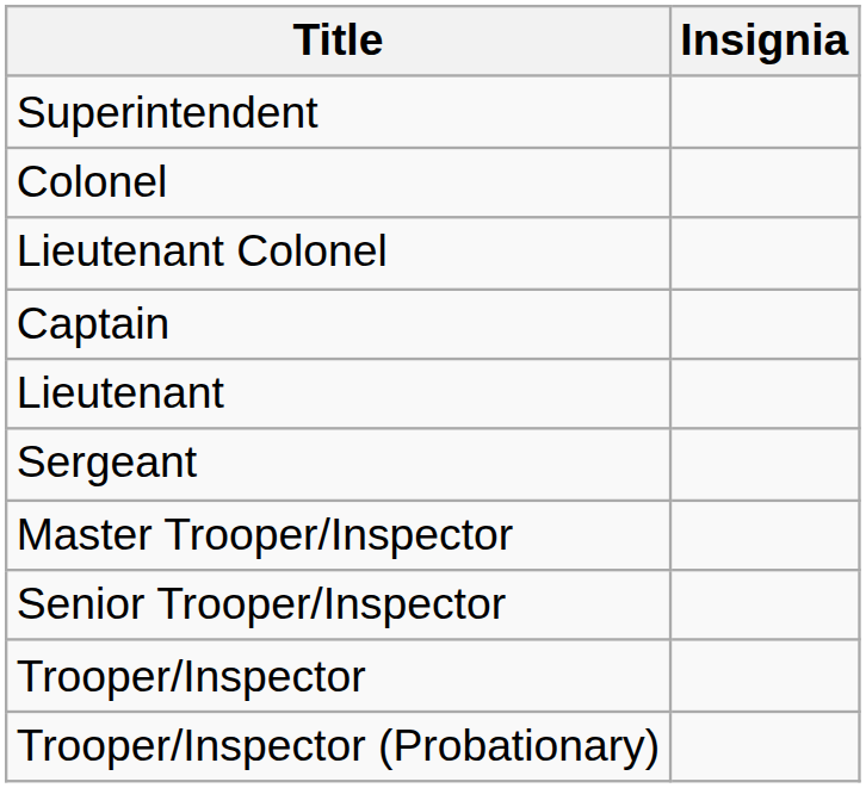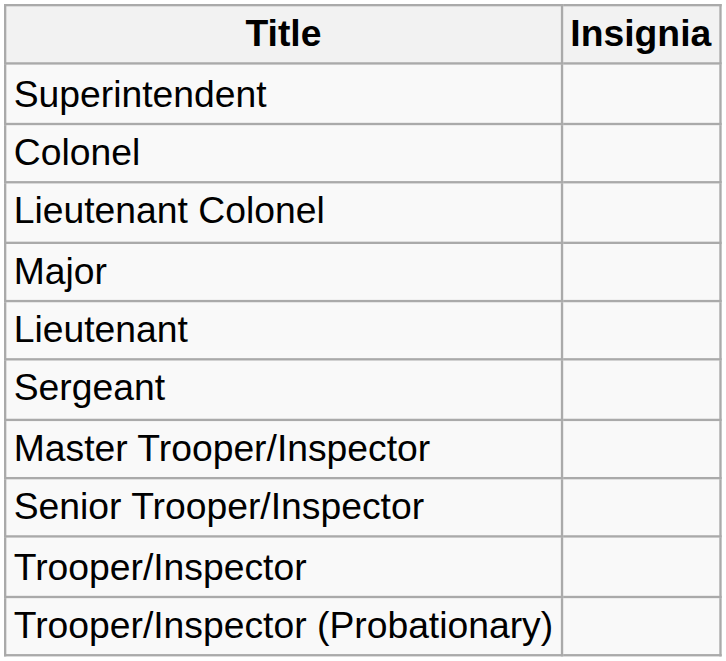+ row: Major
- row: Captain
